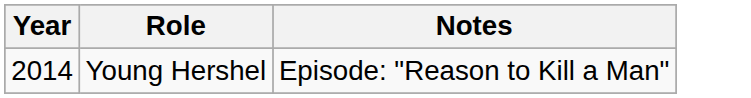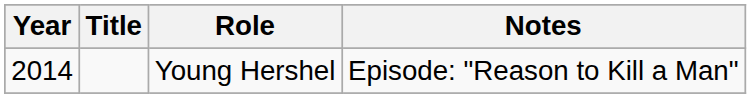+ column: Title
